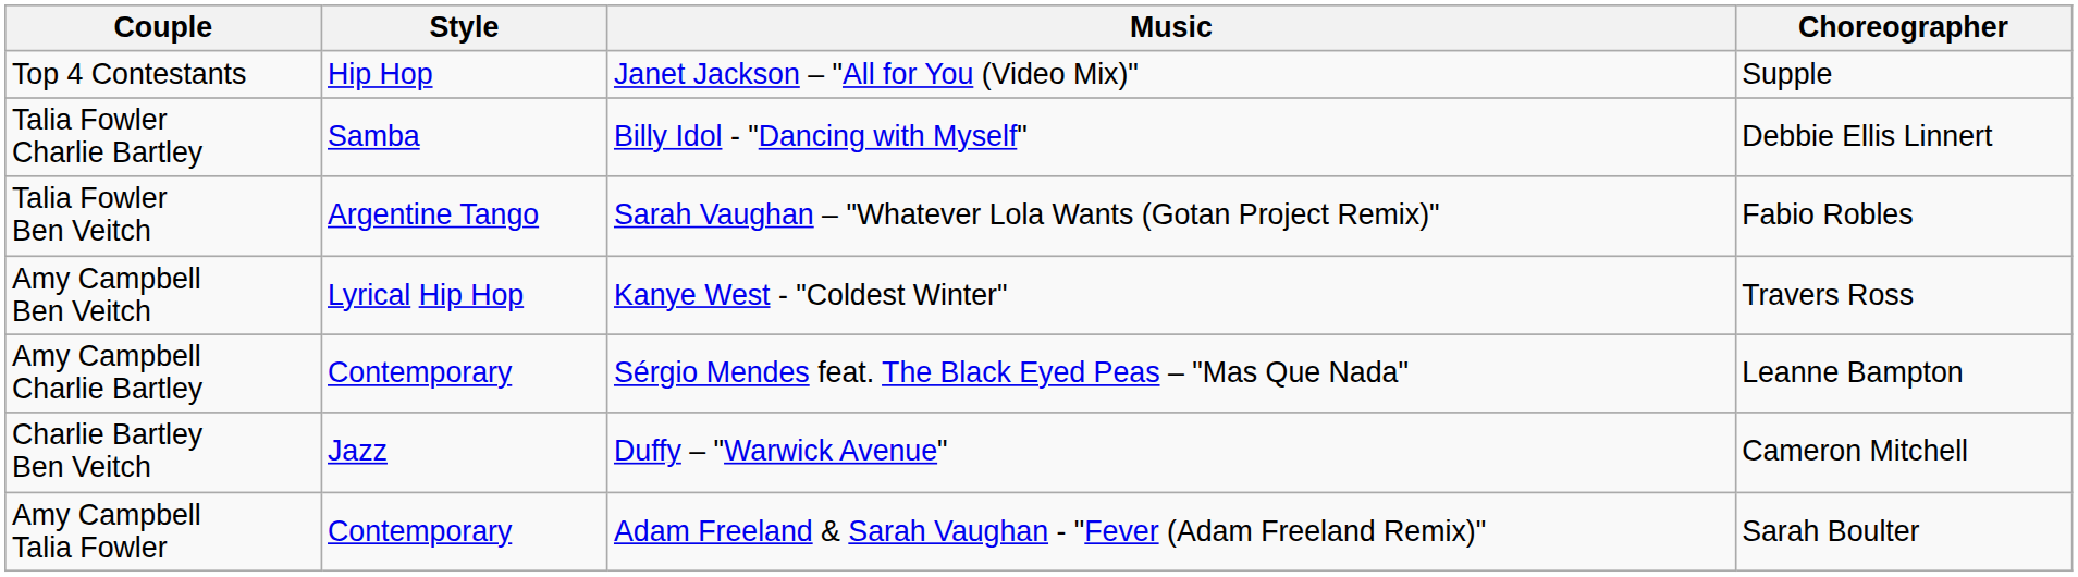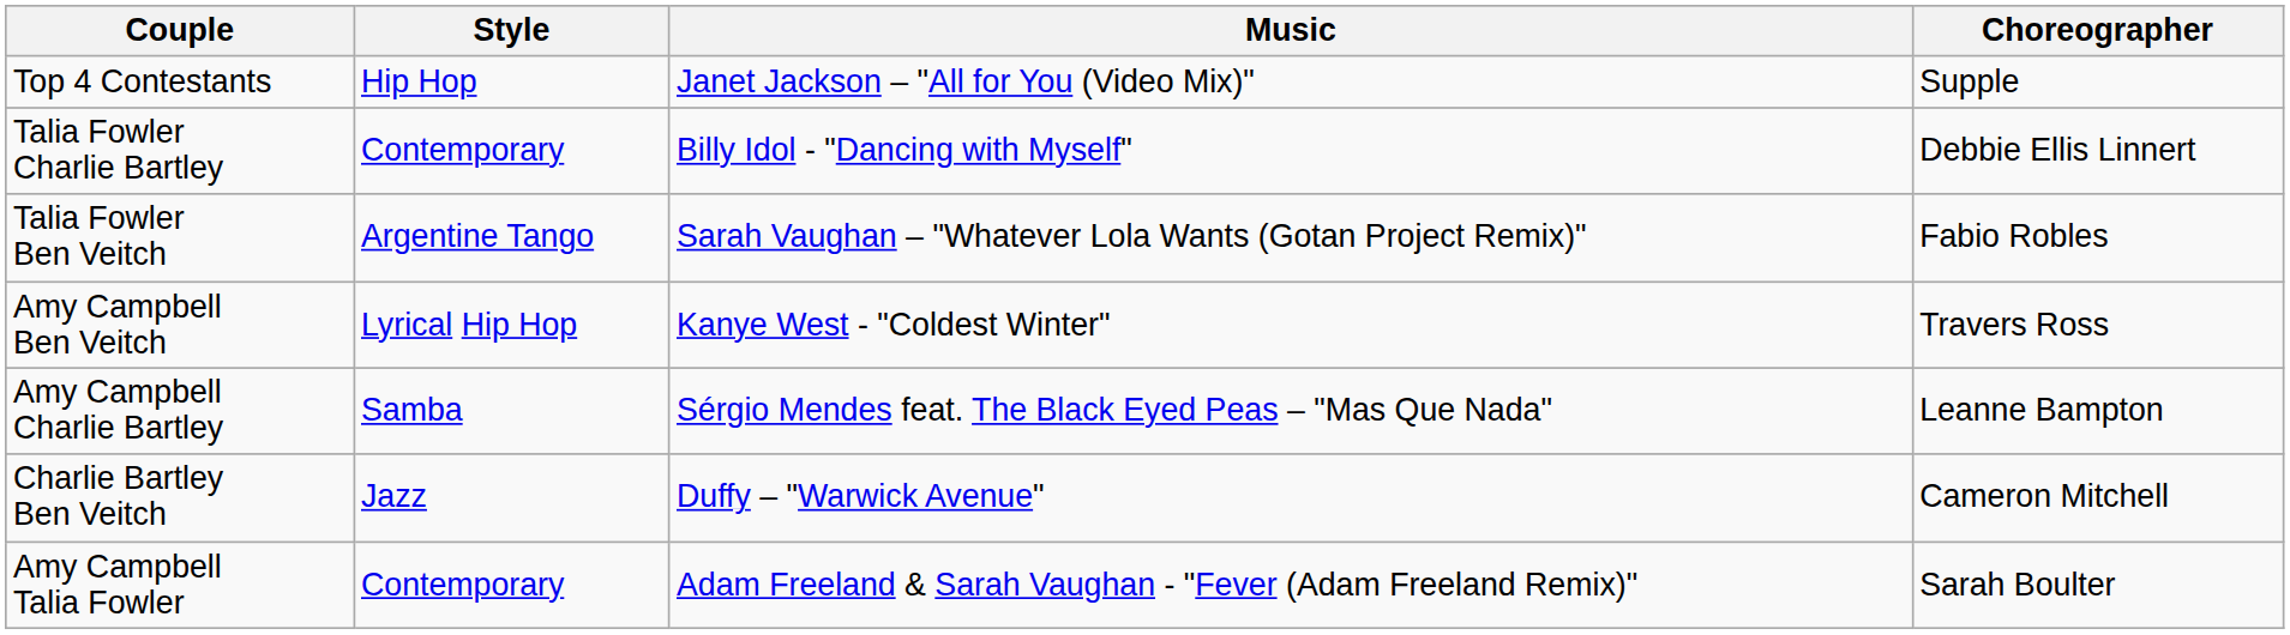Talia Fowler Charlie Bartley | Style: Samba -> Contemporary
Amy Campbell Charlie Bartley | Style: Contemporary -> Samba
